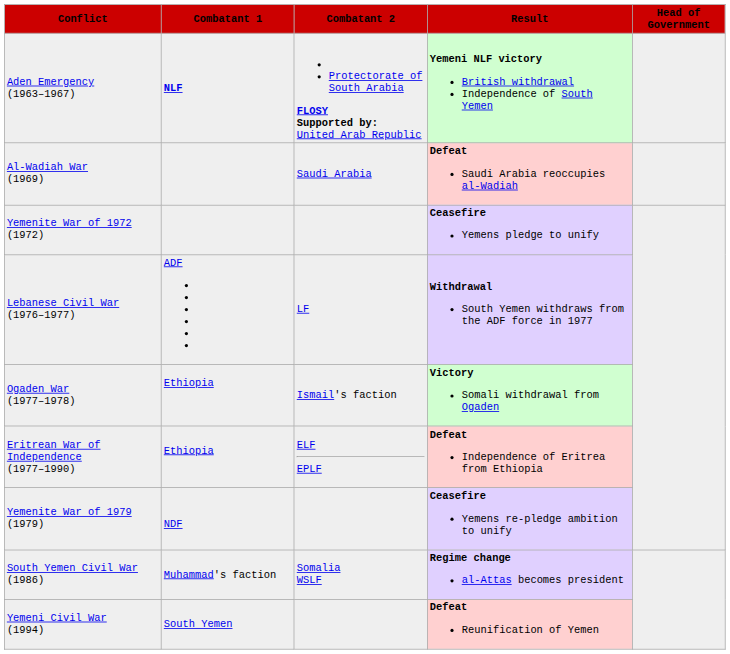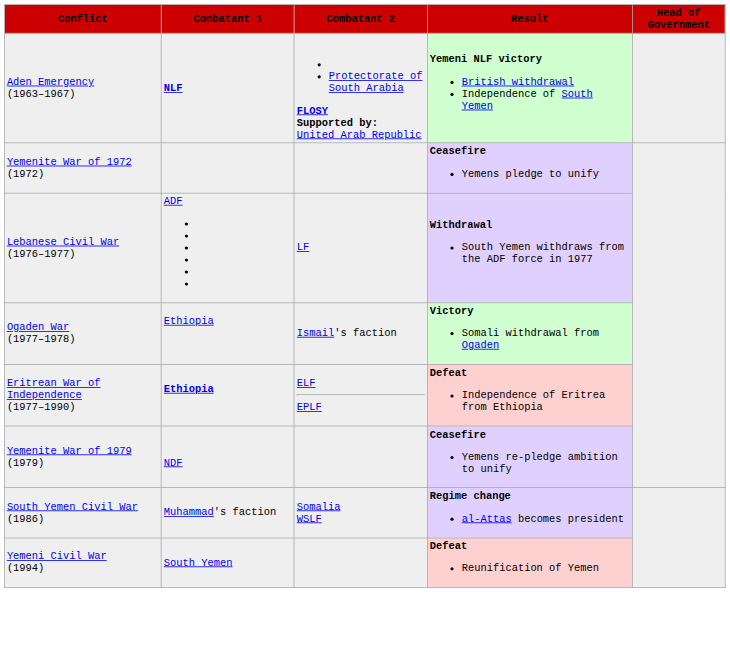- row: Al-Wadiah War (1969) | Saudi Arabia | Defeat Saudi Arabia reoccupies al-Wadiah
Eritrean War of Independence (1977–1990) | Combatant 1: normal -> bold
